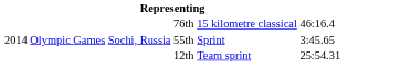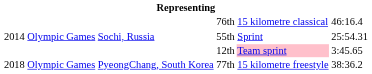55th | column 6: 3:45.65 -> 25:54.31
12th | column 5: no background -> pink background
12th | column 6: 25:54.31 -> 3:45.65
+ row: 2018 | Olympic Games | PyeongChang, South Korea | 77th | 15 kilometre freestyle | 38:36.2
